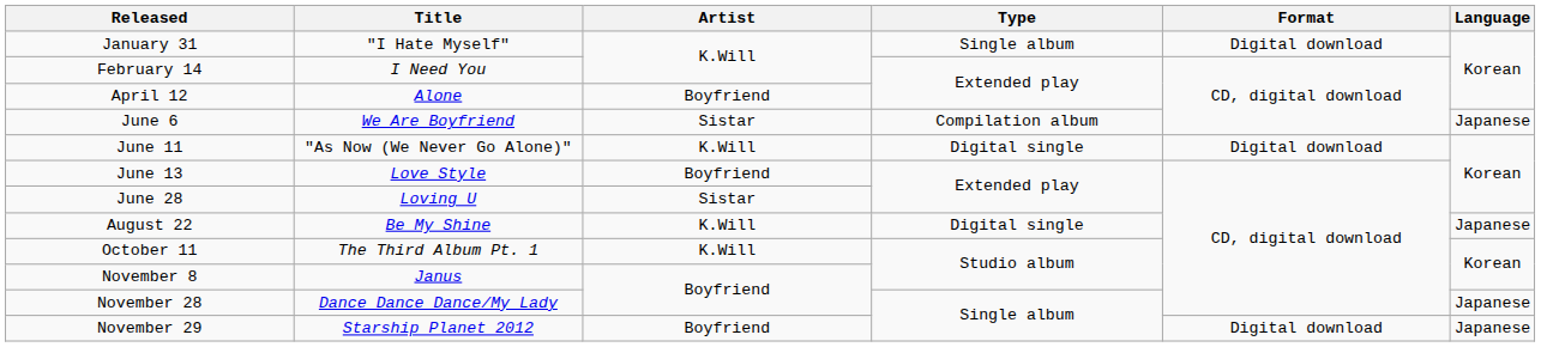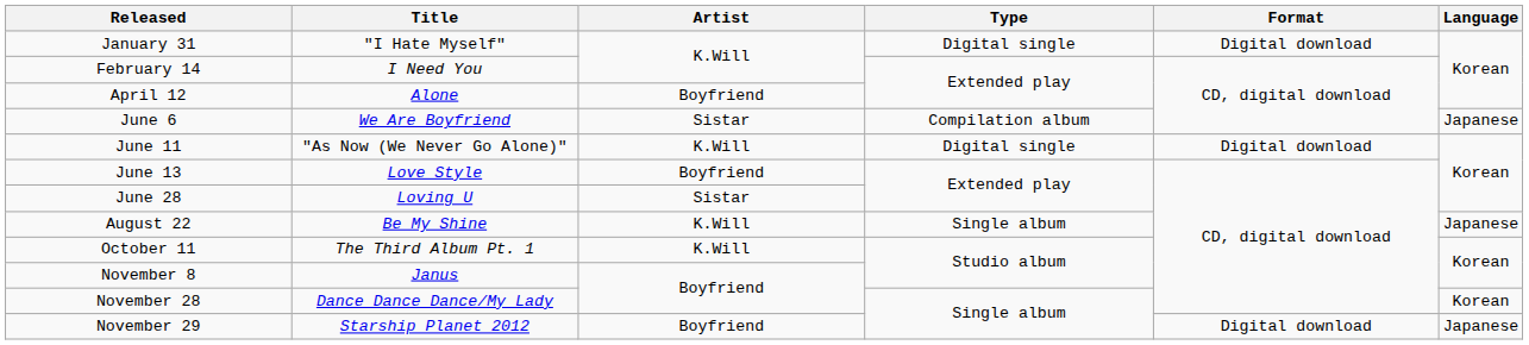January 31 | Type: Single album -> Digital single
August 22 | Type: Digital single -> Single album
November 28 | Language: Japanese -> Korean
